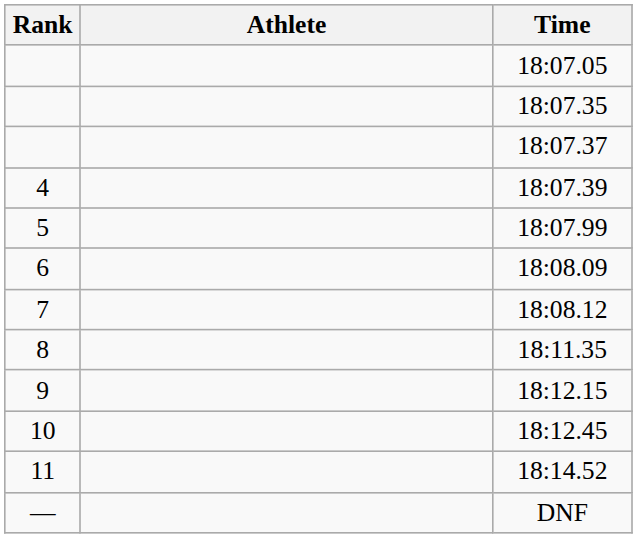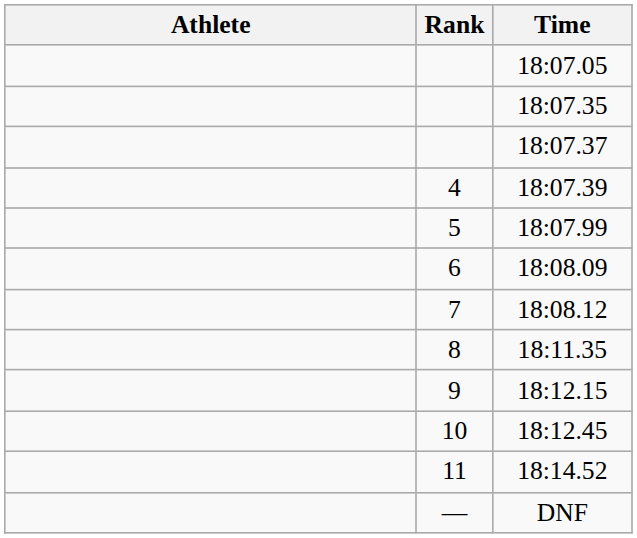columns swapped: Rank <-> Athlete
